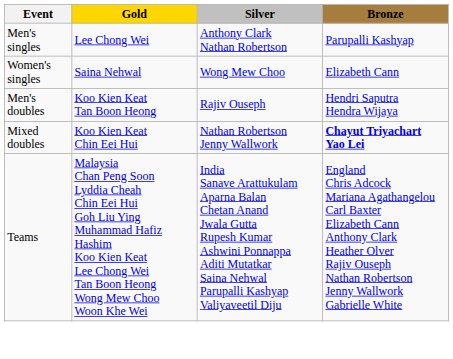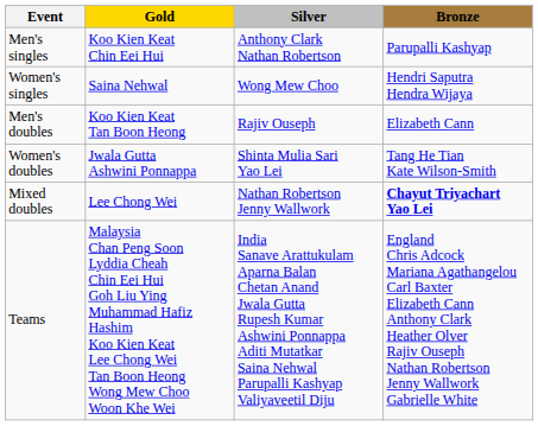Men's singles | Gold: Lee Chong Wei -> Koo Kien Keat Chin Eei Hui
Women's singles | Bronze: Elizabeth Cann -> Hendri Saputra Hendra Wijaya
Men's doubles | Bronze: Hendri Saputra Hendra Wijaya -> Elizabeth Cann
+ row: Women's doubles | Jwala Gutta Ashwini Ponnappa | Shinta Mulia Sari Yao Lei | Tang He Tian Kate Wilson-Smith
Mixed doubles | Gold: Koo Kien Keat Chin Eei Hui -> Lee Chong Wei
